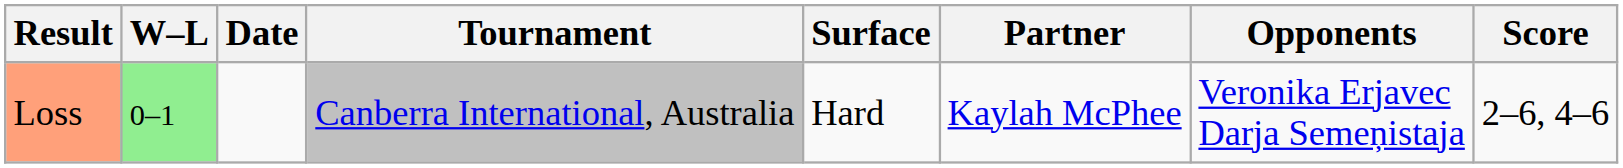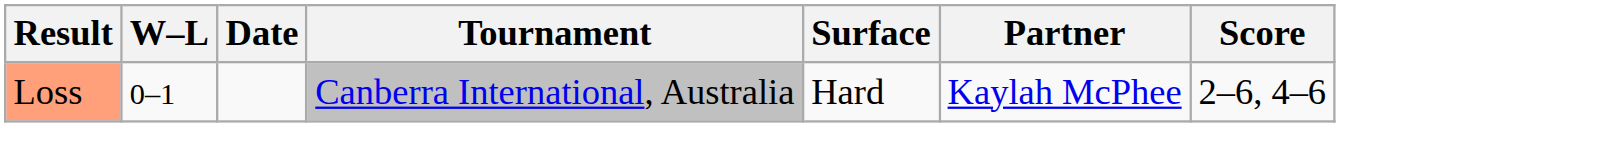- column: Opponents | Veronika Erjavec Darja Semeņistaja
Loss | W–L: lightgreen background -> no background
